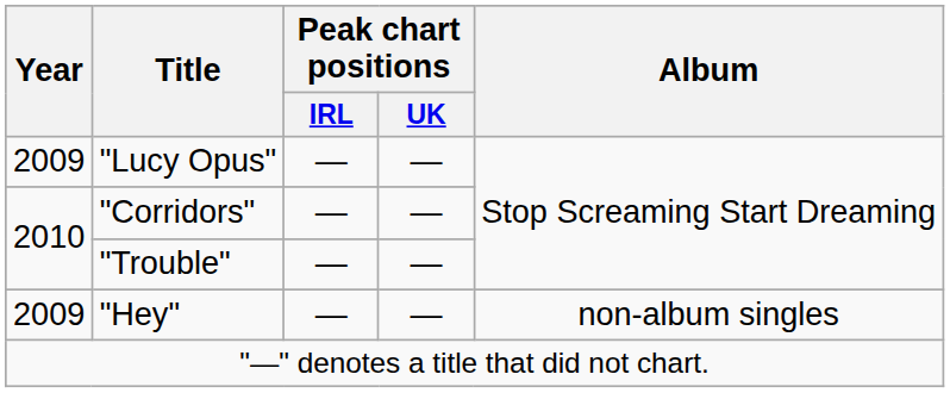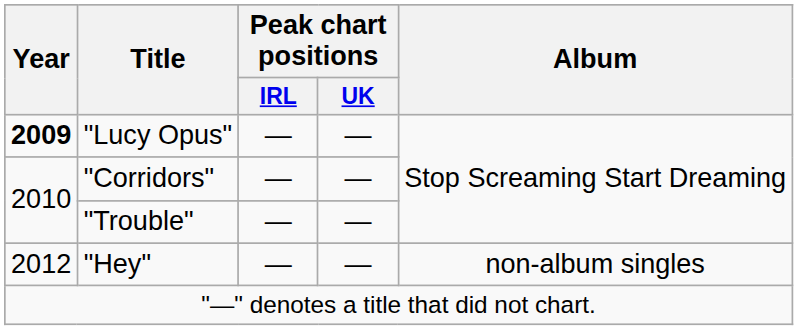"Lucy Opus" | Year: normal -> bold
"Hey" | Year: 2009 -> 2012
